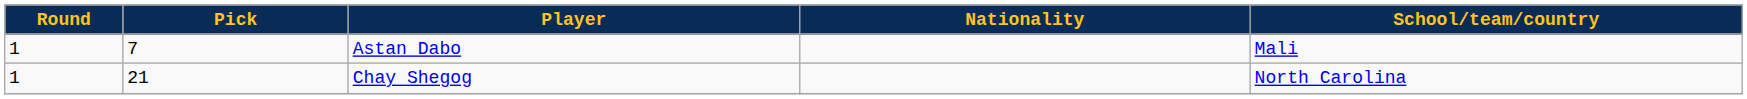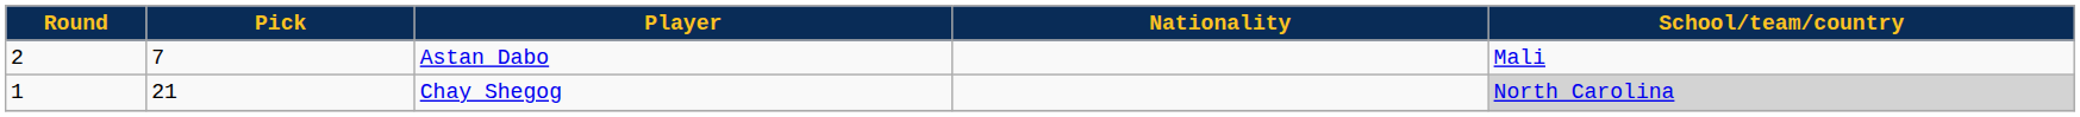Astan Dabo | Round: 1 -> 2
Chay Shegog | School/team/country: no background -> lightgrey background
